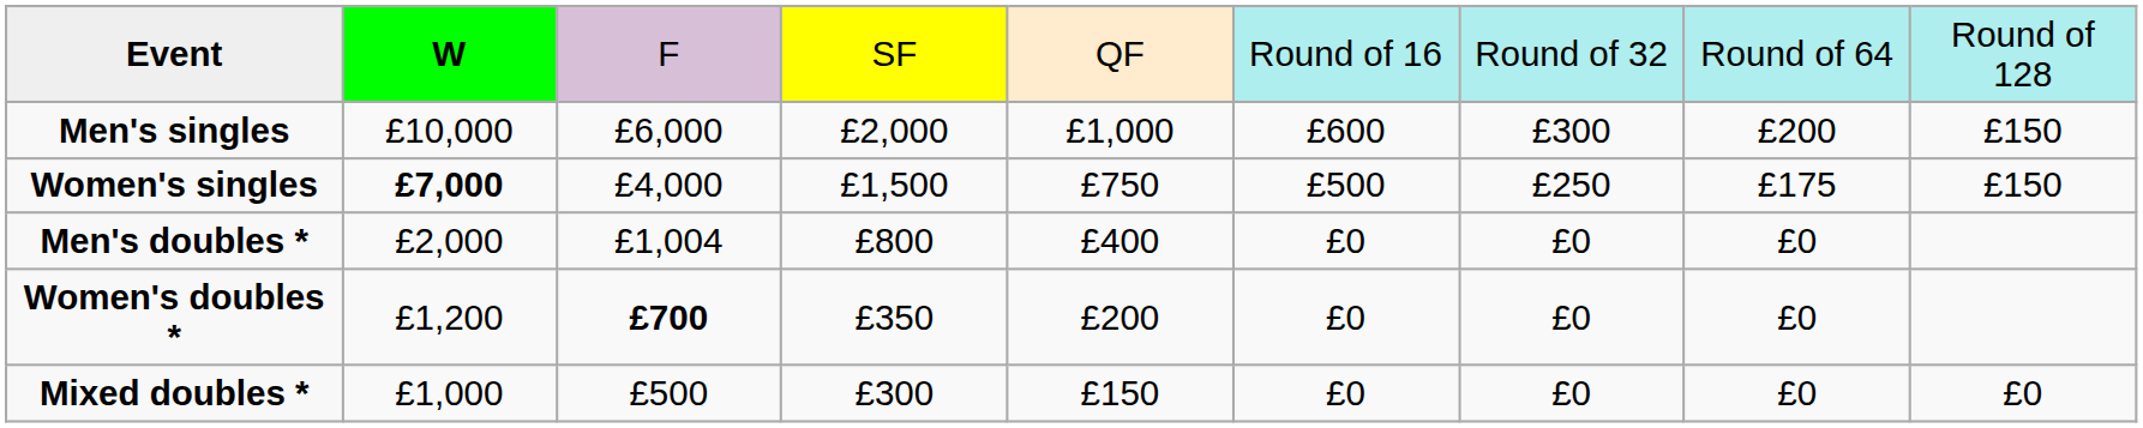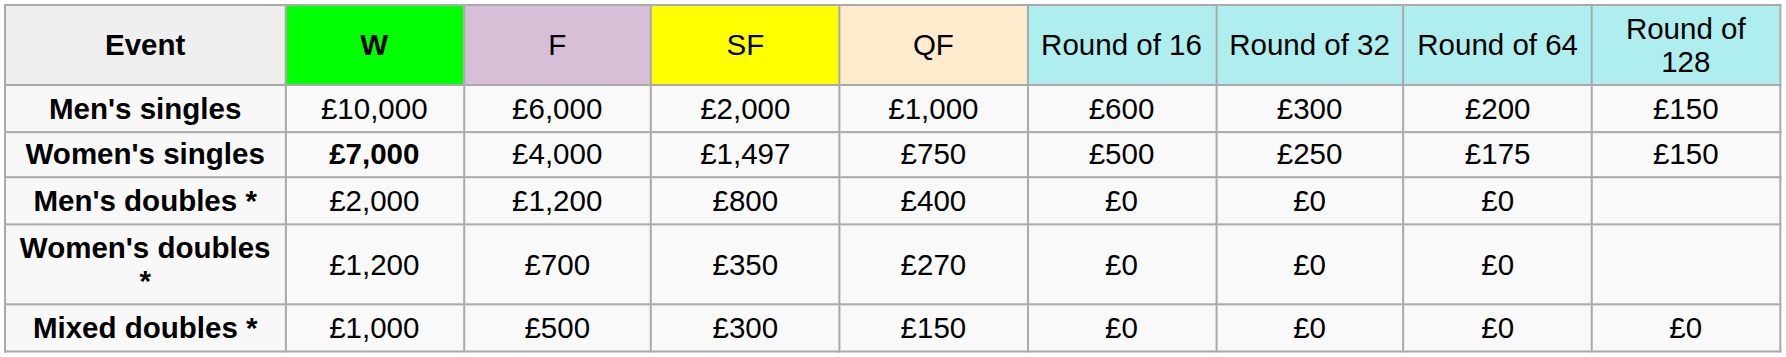Women's singles | column 4: £1,500 -> £1,497
Men's doubles * | column 3: £1,004 -> £1,200
Women's doubles * | column 3: bold -> normal
Women's doubles * | column 5: £200 -> £270
